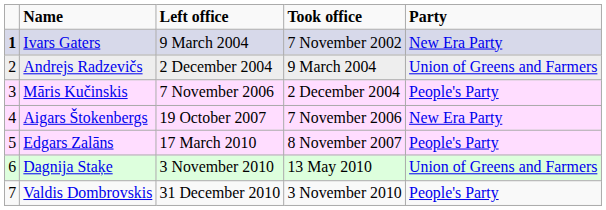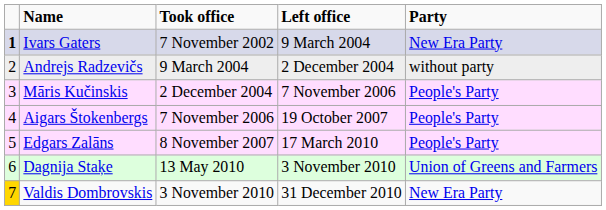columns swapped: Took office <-> Left office
Andrejs Radzevičs | Party: Union of Greens and Farmers -> without party
Aigars Štokenbergs | Party: New Era Party -> People's Party
Valdis Dombrovskis | column 1: no background -> gold background
Valdis Dombrovskis | Party: People's Party -> New Era Party
